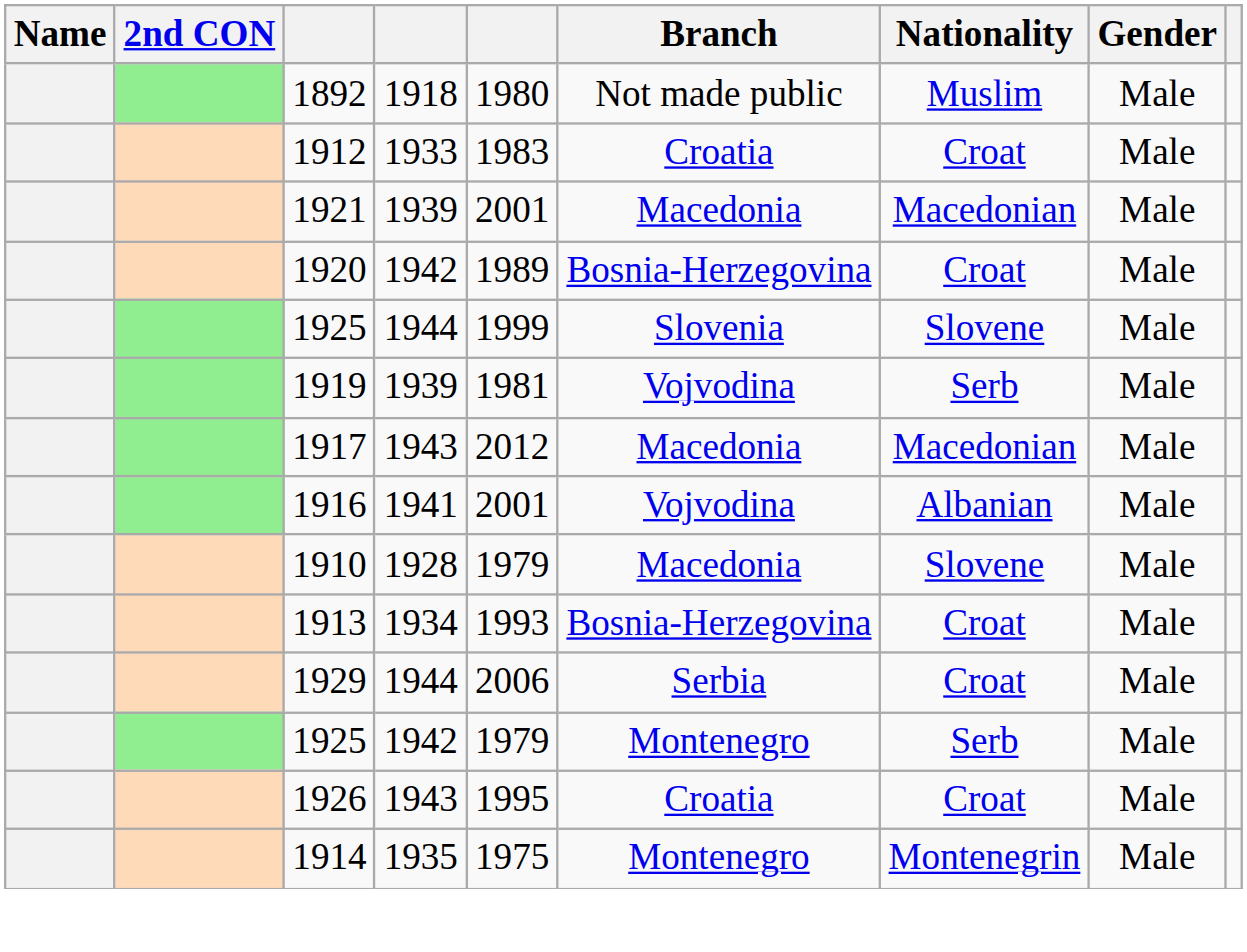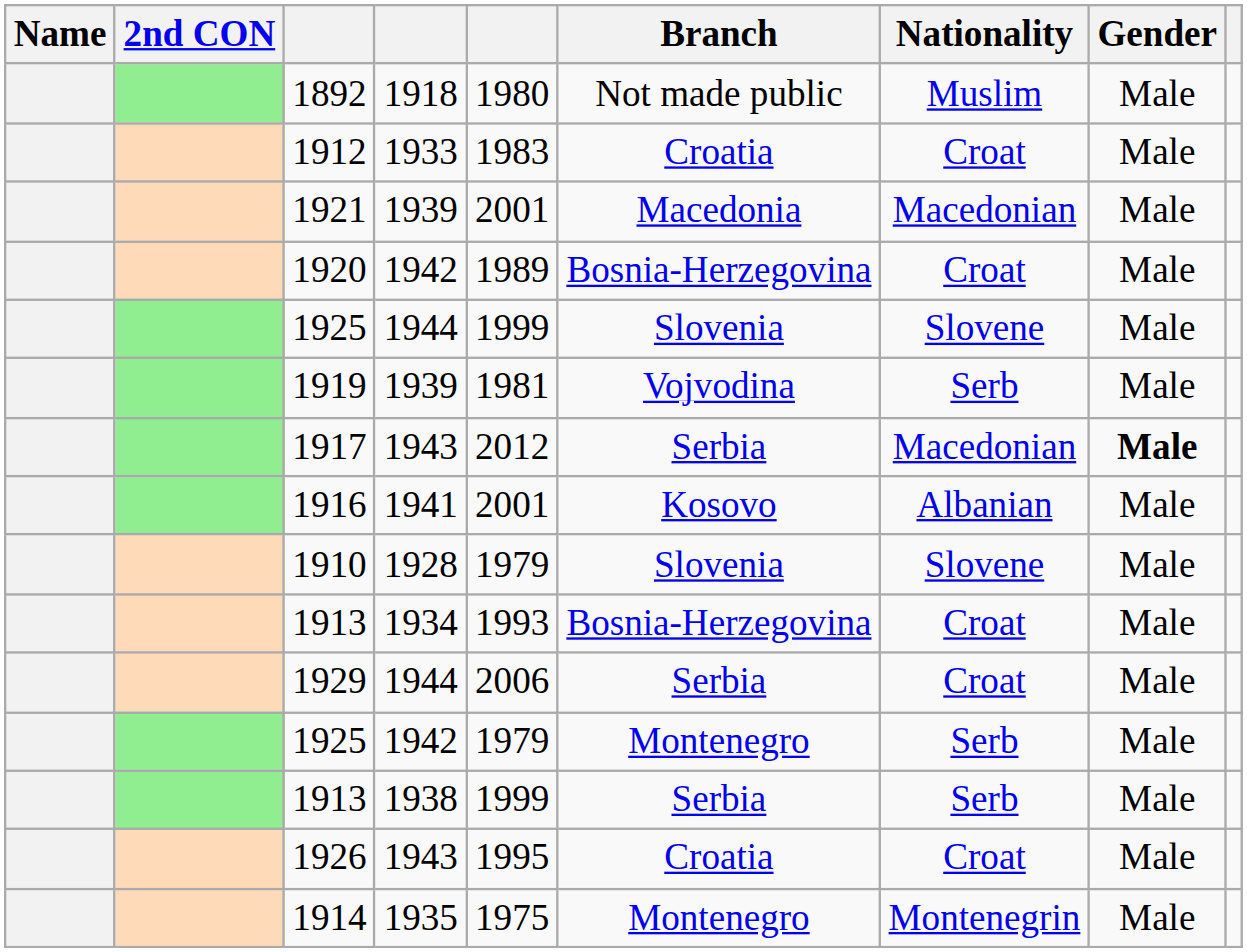1917 | Branch: Macedonia -> Serbia
1917 | Gender: normal -> bold
1916 | Branch: Vojvodina -> Kosovo
1910 | Branch: Macedonia -> Slovenia
+ row: 1913 | 1938 | 1999 | Serbia | Serb | Male
